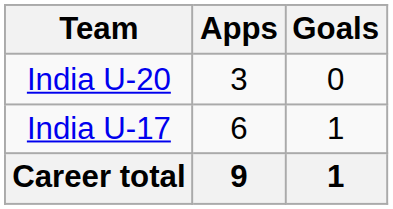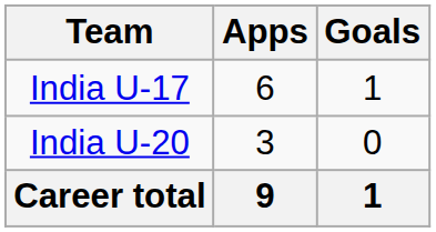rows swapped: India U-17 <-> India U-20
